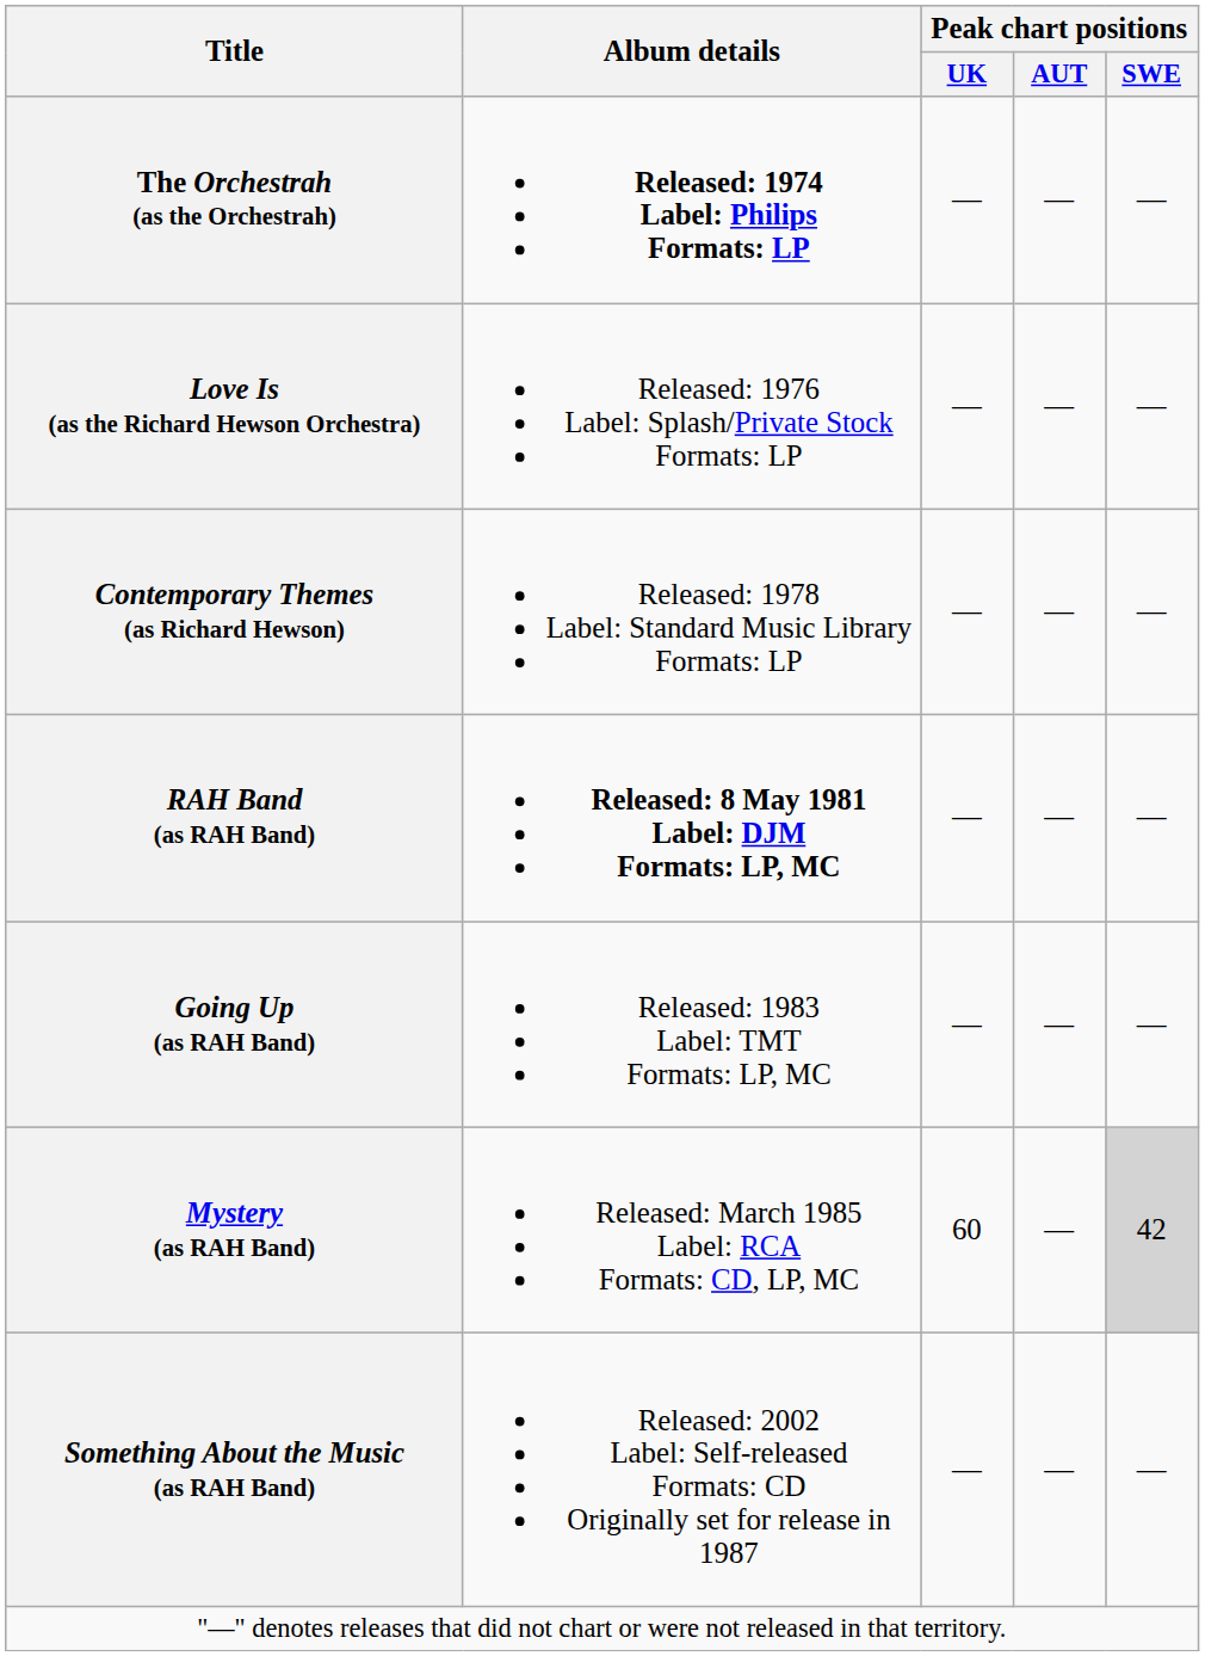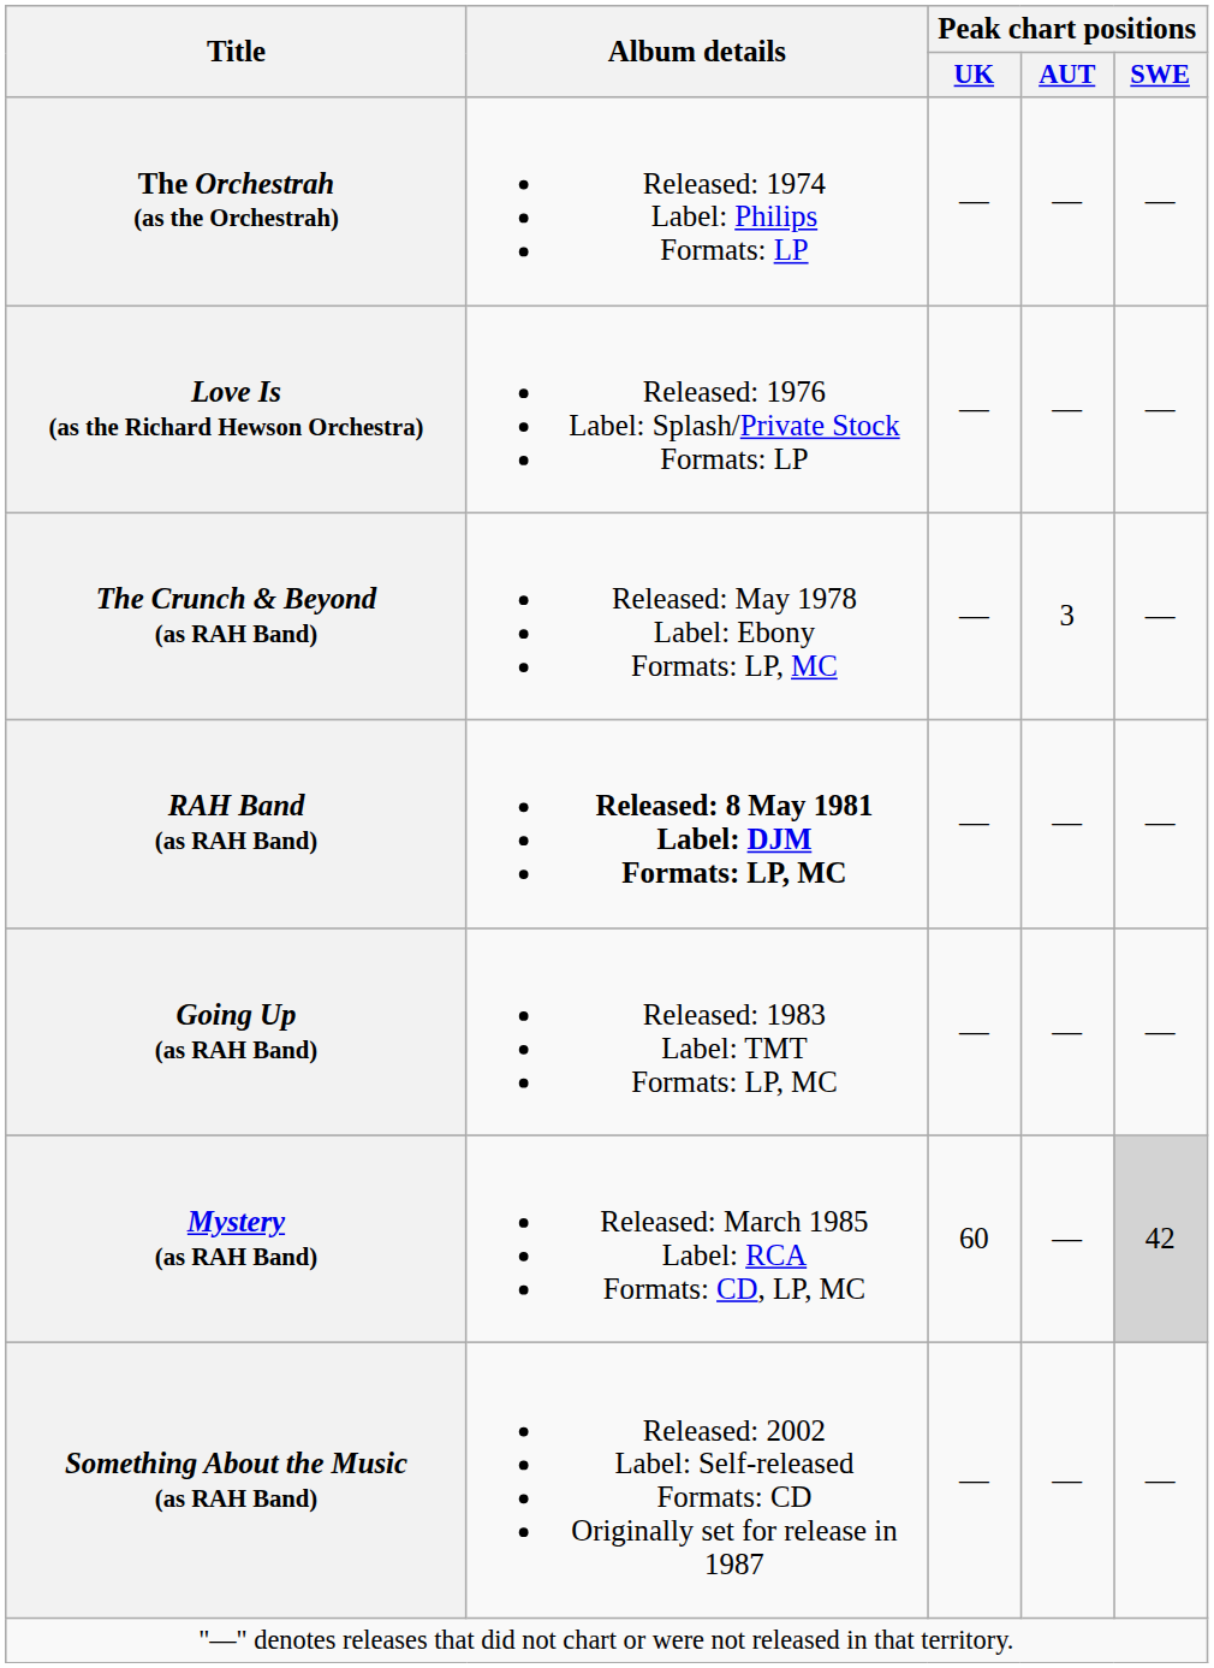The Orchestrah (as the Orchestrah) | Album details: bold -> normal
- row: Contemporary Themes (as Richard Hewson) | Released: 1978 Label: Standard Music Library Formats: LP | — | — | —
+ row: The Crunch & Beyond (as RAH Band) | Released: May 1978 Label: Ebony Formats: LP, MC | — | 3 | —
